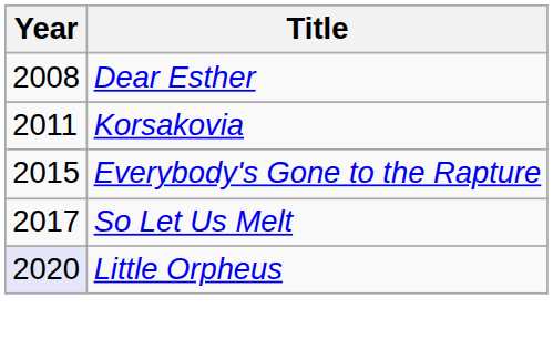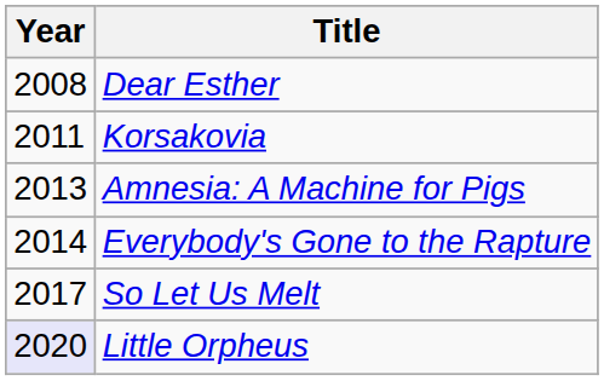+ row: 2013 | Amnesia: A Machine for Pigs
Everybody's Gone to the Rapture | Year: 2015 -> 2014
